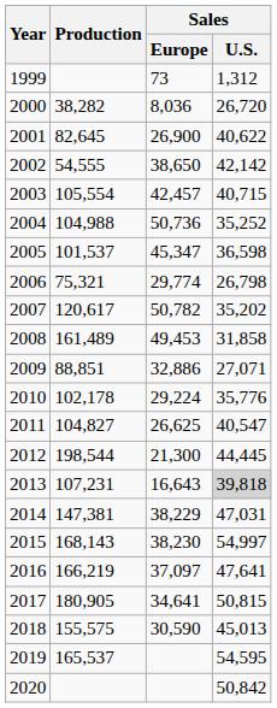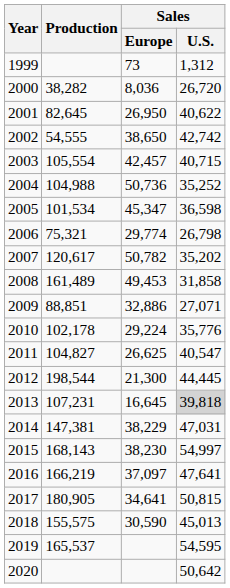2001 | Sales / Europe: 26,900 -> 26,950
2002 | Sales / U.S.: 42,142 -> 42,742
2005 | Production: 101,537 -> 101,534
2013 | Sales / Europe: 16,643 -> 16,645
2020 | Sales / U.S.: 50,842 -> 50,642
